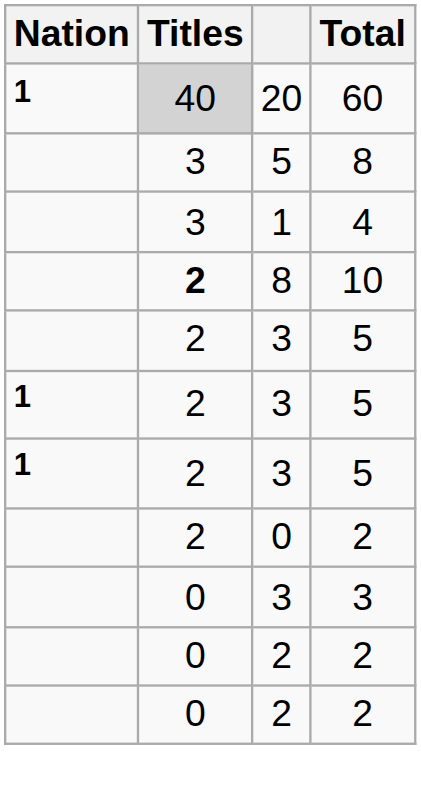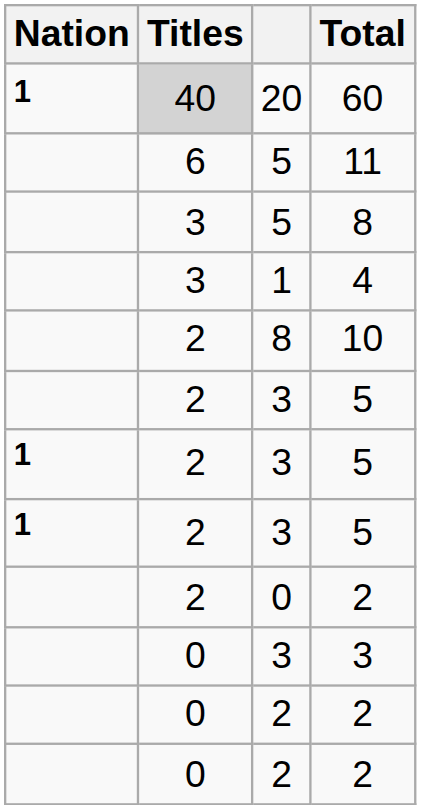+ row: 6 | 5 | 11
10 | Titles: bold -> normal
